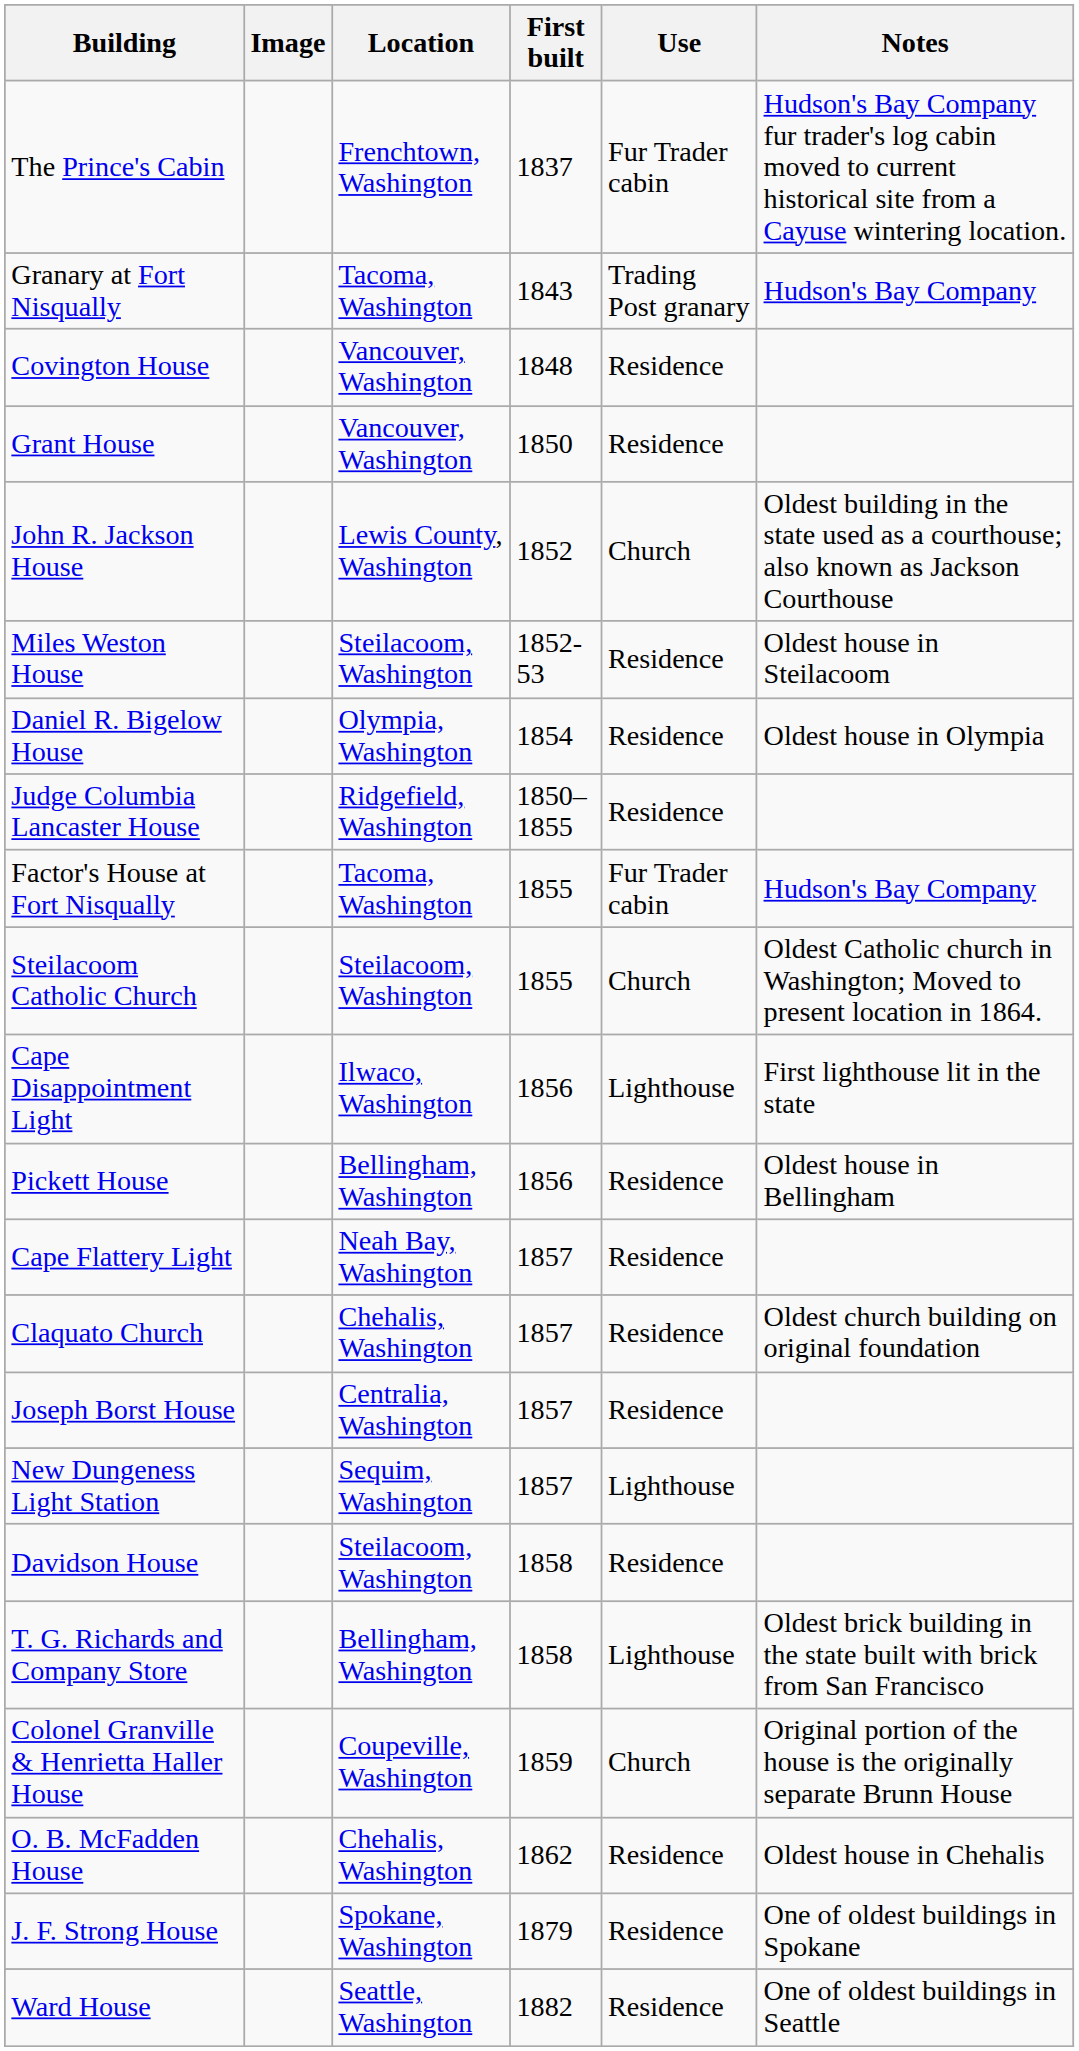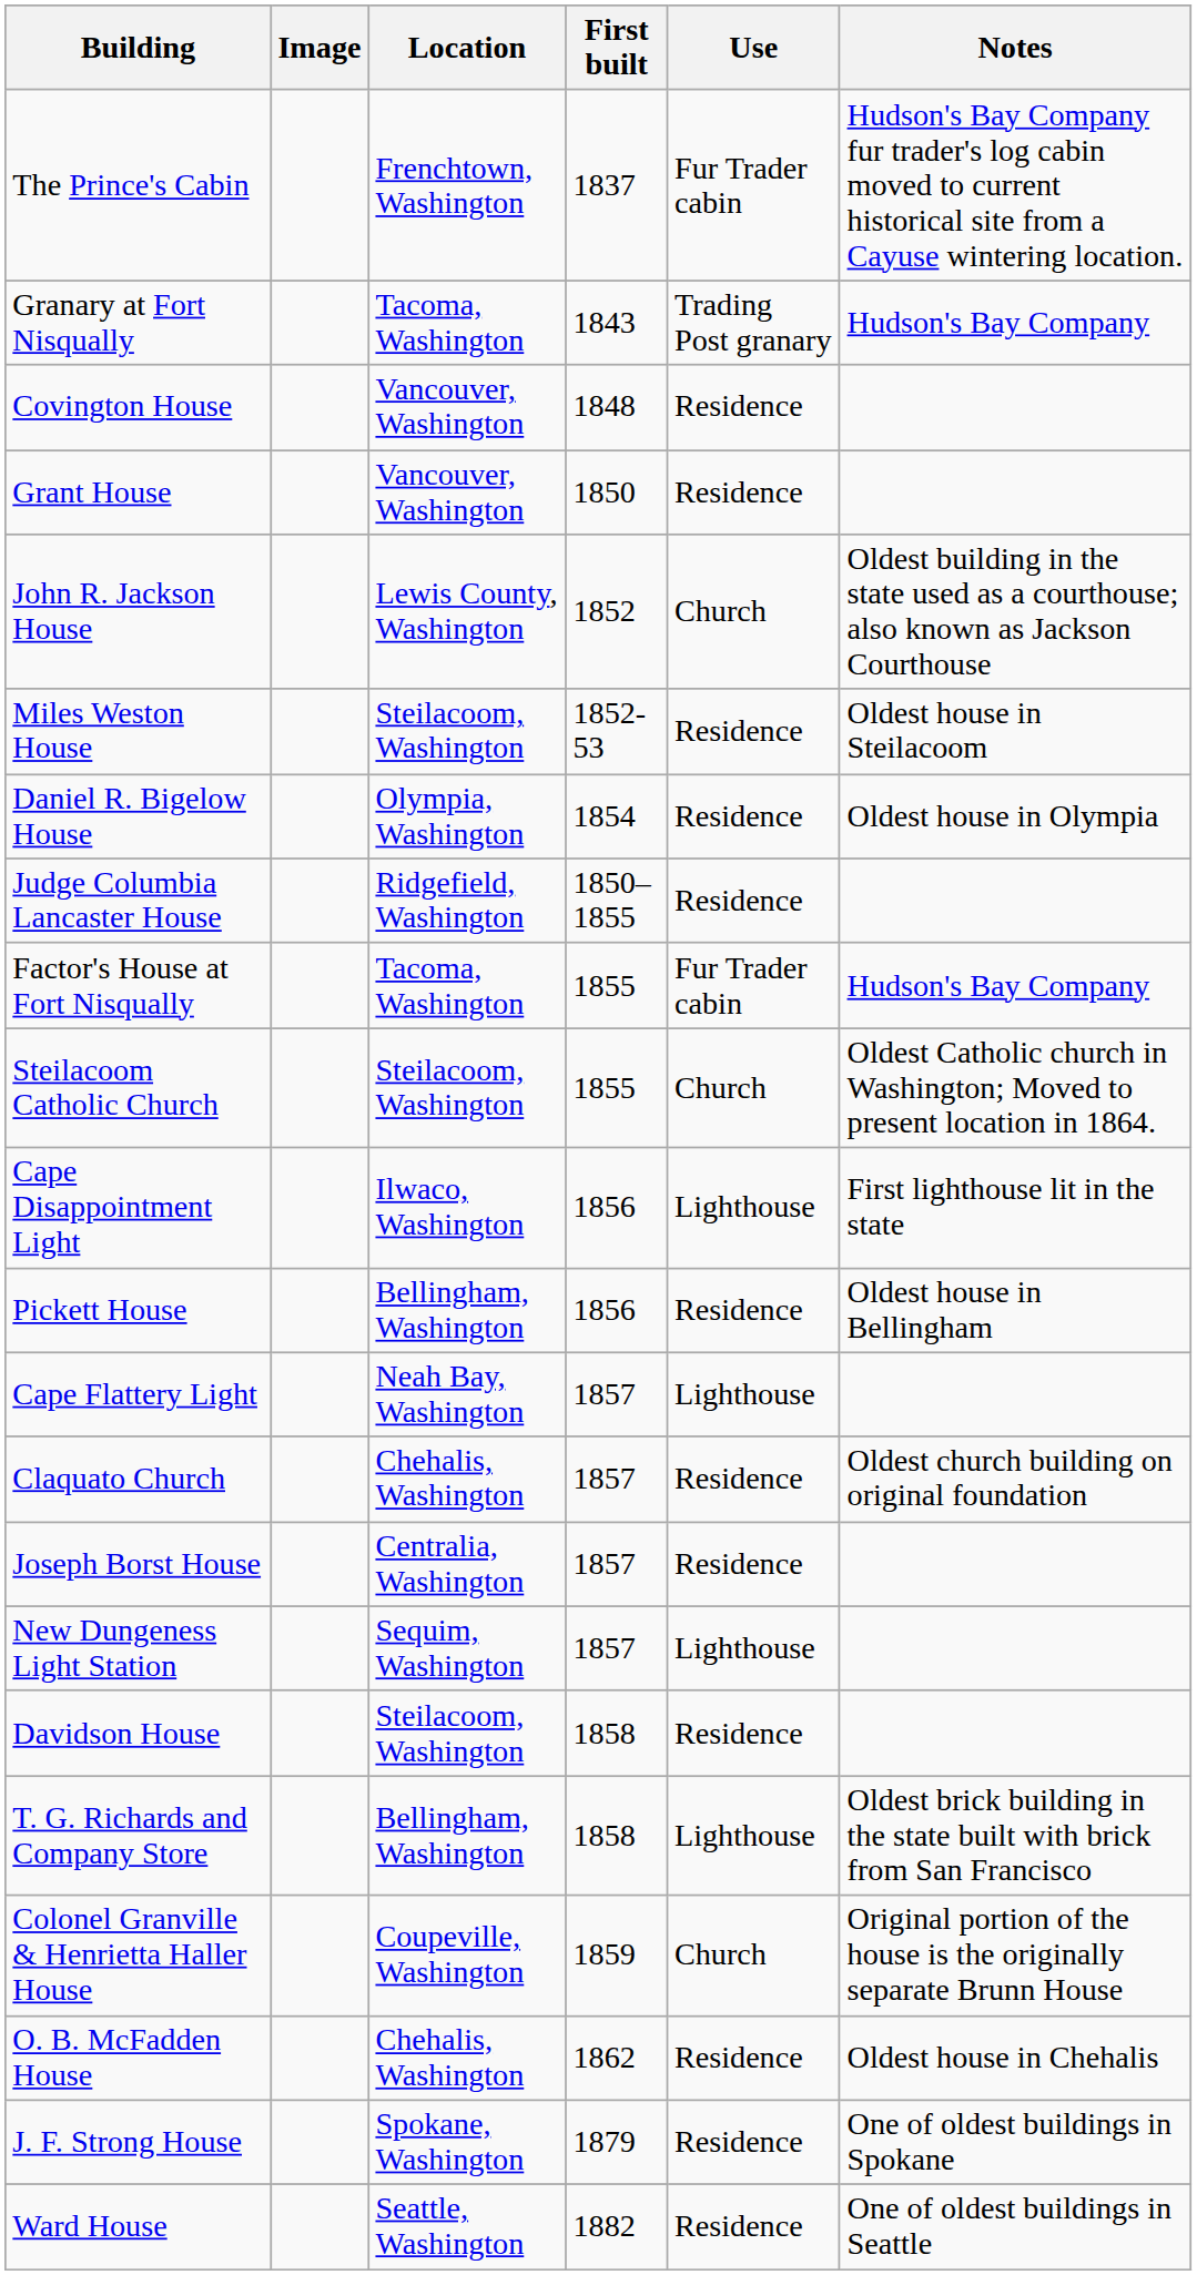Cape Flattery Light | Use: Residence -> Lighthouse
